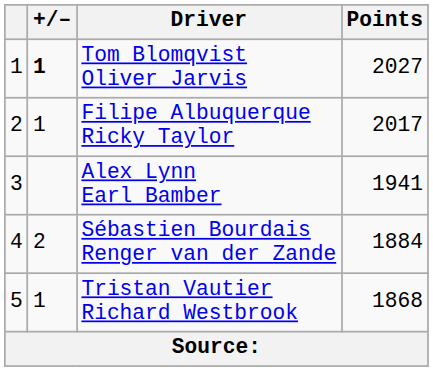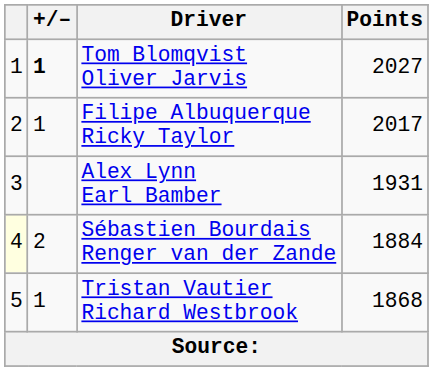Alex Lynn Earl Bamber | Points: 1941 -> 1931
Sébastien Bourdais Renger van der Zande | column 1: no background -> lightyellow background
